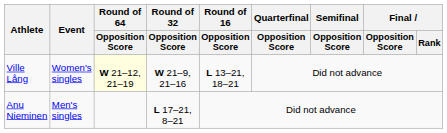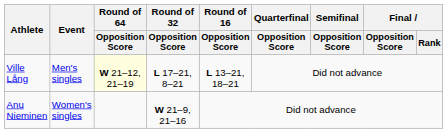Ville Lång | Event: Women's singles -> Men's singles
Ville Lång | Round of 32 / Opposition Score: W 21–9, 21–16 -> L 17–21, 8–21
Anu Nieminen | Event: Men's singles -> Women's singles
Anu Nieminen | Round of 32 / Opposition Score: L 17–21, 8–21 -> W 21–9, 21–16
